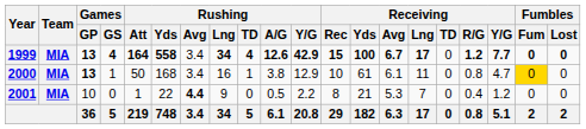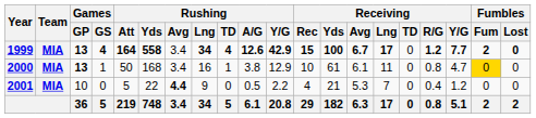1999 | Fumbles / Fum: 0 -> 2
2001 | Rushing / Att: 1 -> 5
2001 | Receiving / Rec: 8 -> 4
